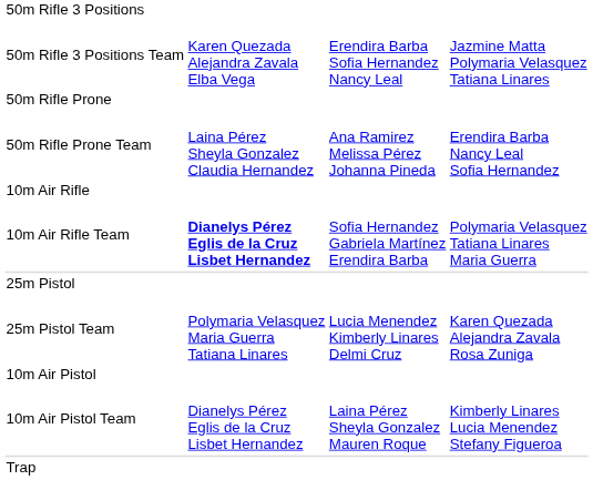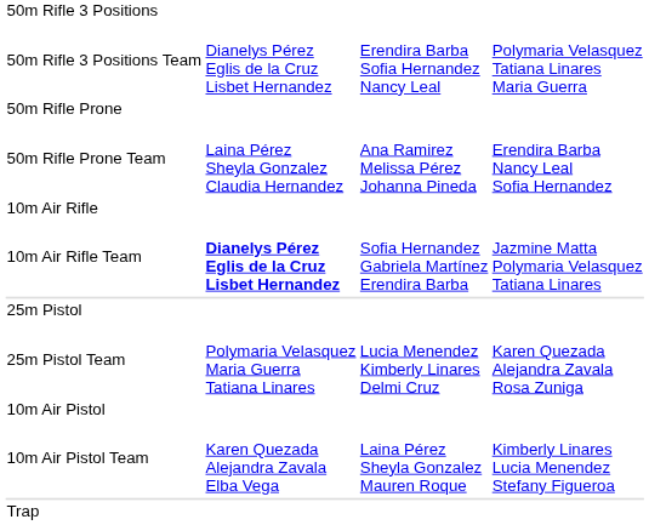50m Rifle 3 Positions Team | column 2: Karen Quezada Alejandra Zavala Elba Vega -> Dianelys Pérez Eglis de la Cruz Lisbet Hernandez
50m Rifle 3 Positions Team | column 4: Jazmine Matta Polymaria Velasquez Tatiana Linares -> Polymaria Velasquez Tatiana Linares Maria Guerra
10m Air Rifle Team | column 4: Polymaria Velasquez Tatiana Linares Maria Guerra -> Jazmine Matta Polymaria Velasquez Tatiana Linares
10m Air Pistol Team | column 2: Dianelys Pérez Eglis de la Cruz Lisbet Hernandez -> Karen Quezada Alejandra Zavala Elba Vega
